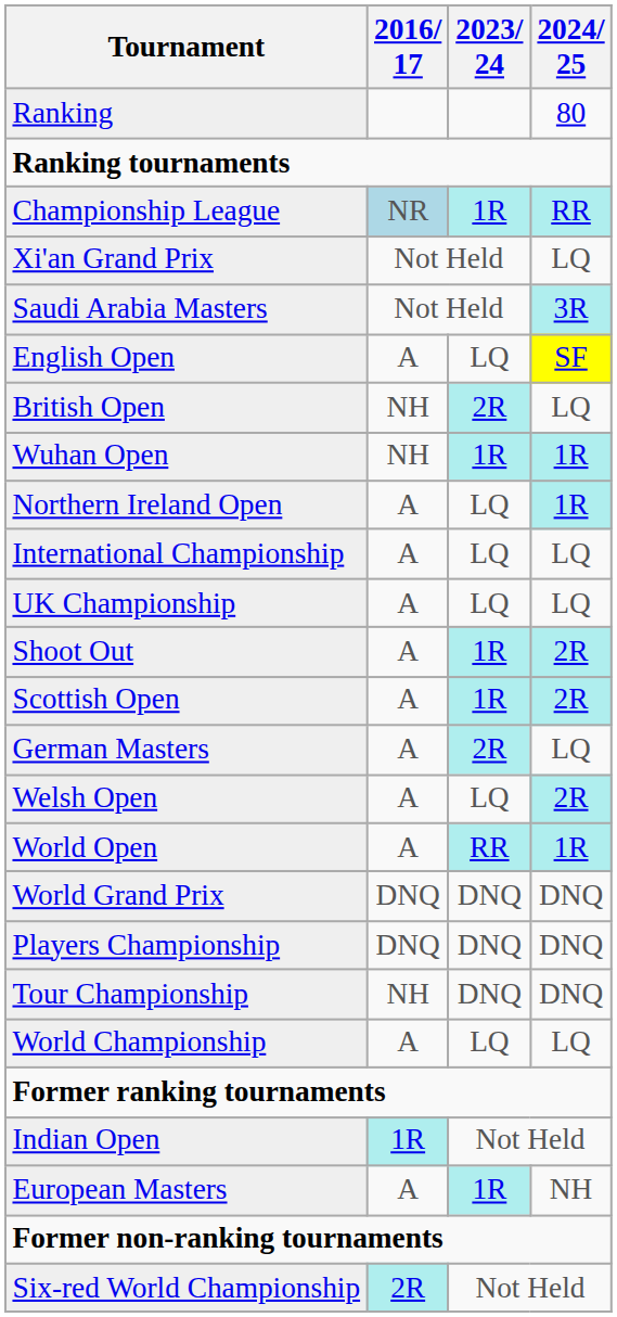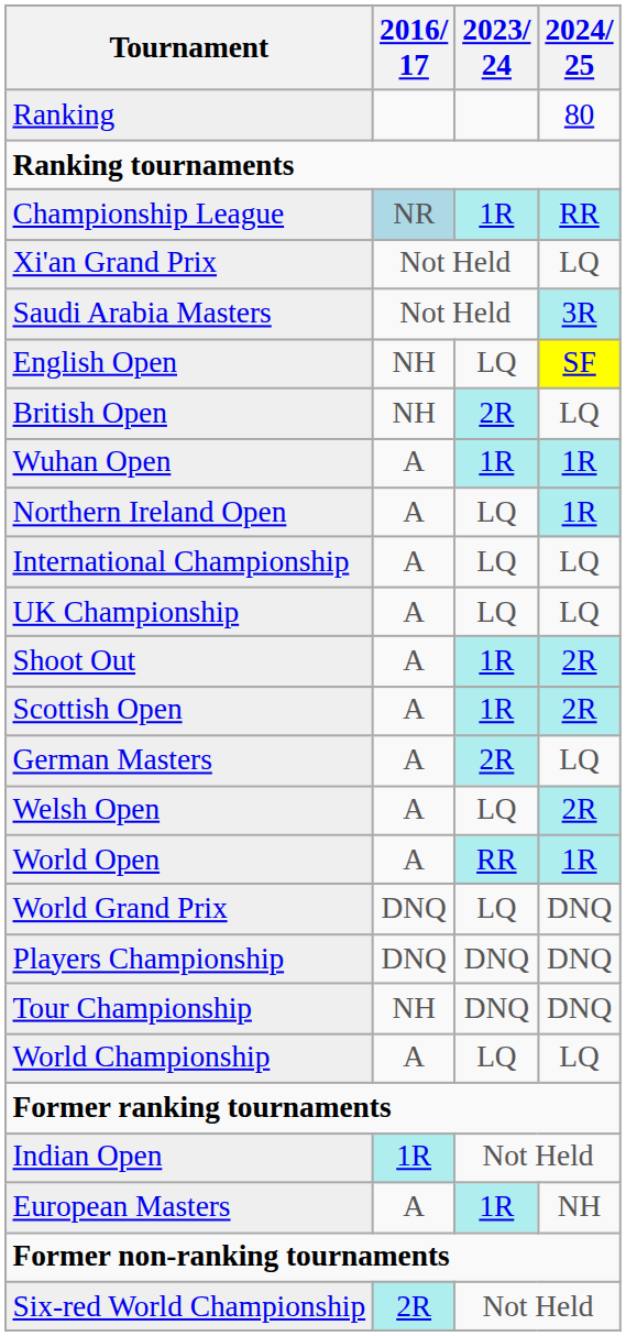English Open | 2016/ 17: A -> NH
Wuhan Open | 2016/ 17: NH -> A
World Grand Prix | 2023/ 24: DNQ -> LQ
